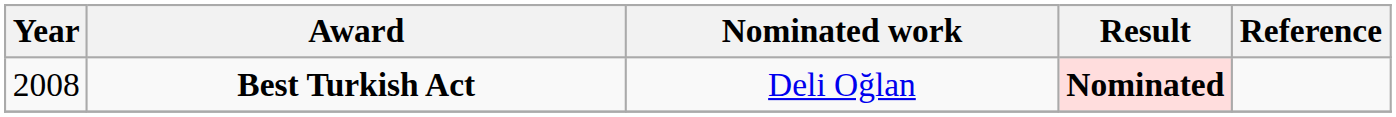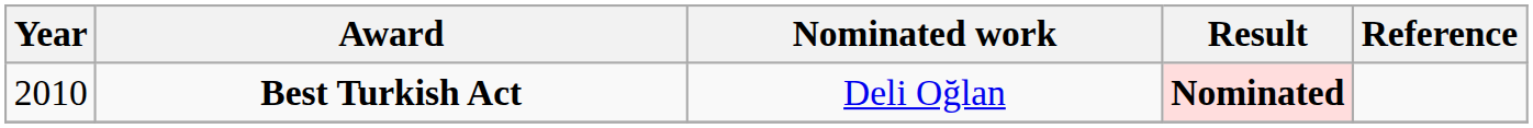Best Turkish Act | Year: 2008 -> 2010
